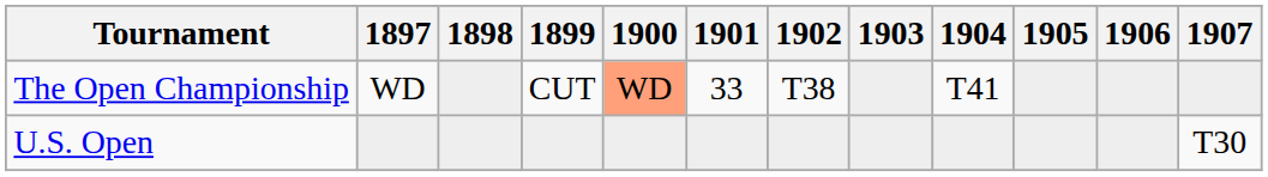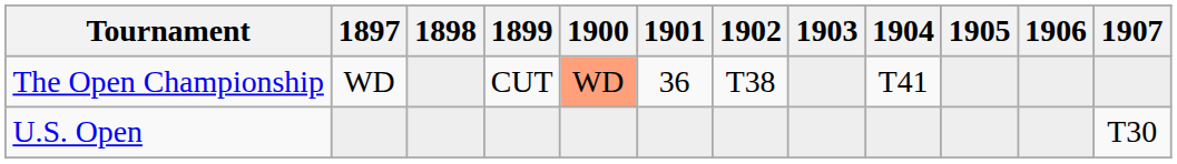The Open Championship | 1901: 33 -> 36
